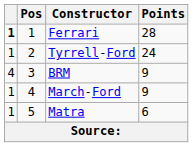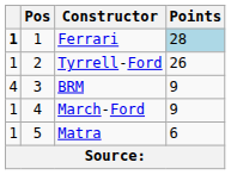Ferrari | Points: no background -> lightblue background
Tyrrell-Ford | Points: 24 -> 26
